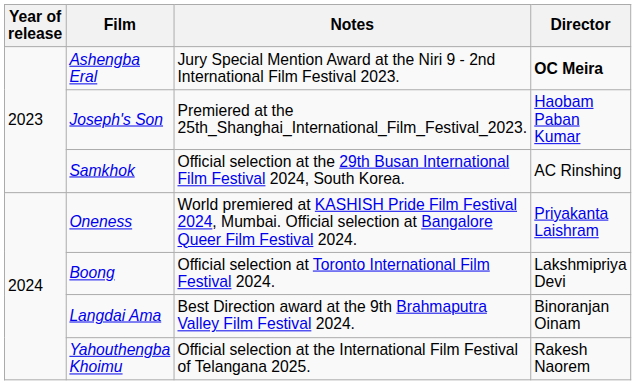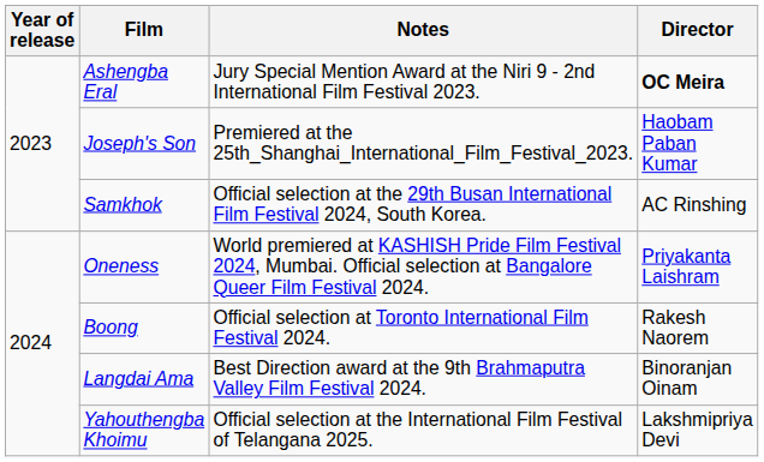Boong | Director: Lakshmipriya Devi -> Rakesh Naorem
Yahouthengba Khoimu | Director: Rakesh Naorem -> Lakshmipriya Devi
